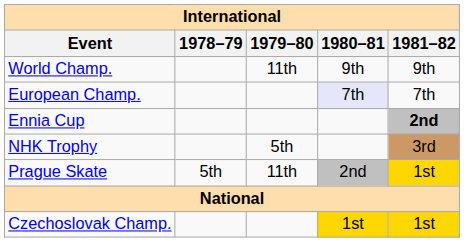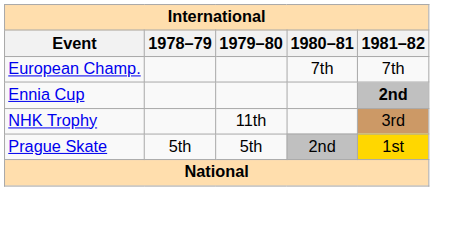- row: World Champ. | 11th | 9th | 9th
European Champ. | 1980–81: lavender background -> no background
NHK Trophy | 1979–80: 5th -> 11th
Prague Skate | 1979–80: 11th -> 5th
- row: Czechoslovak Champ. | 1st | 1st
